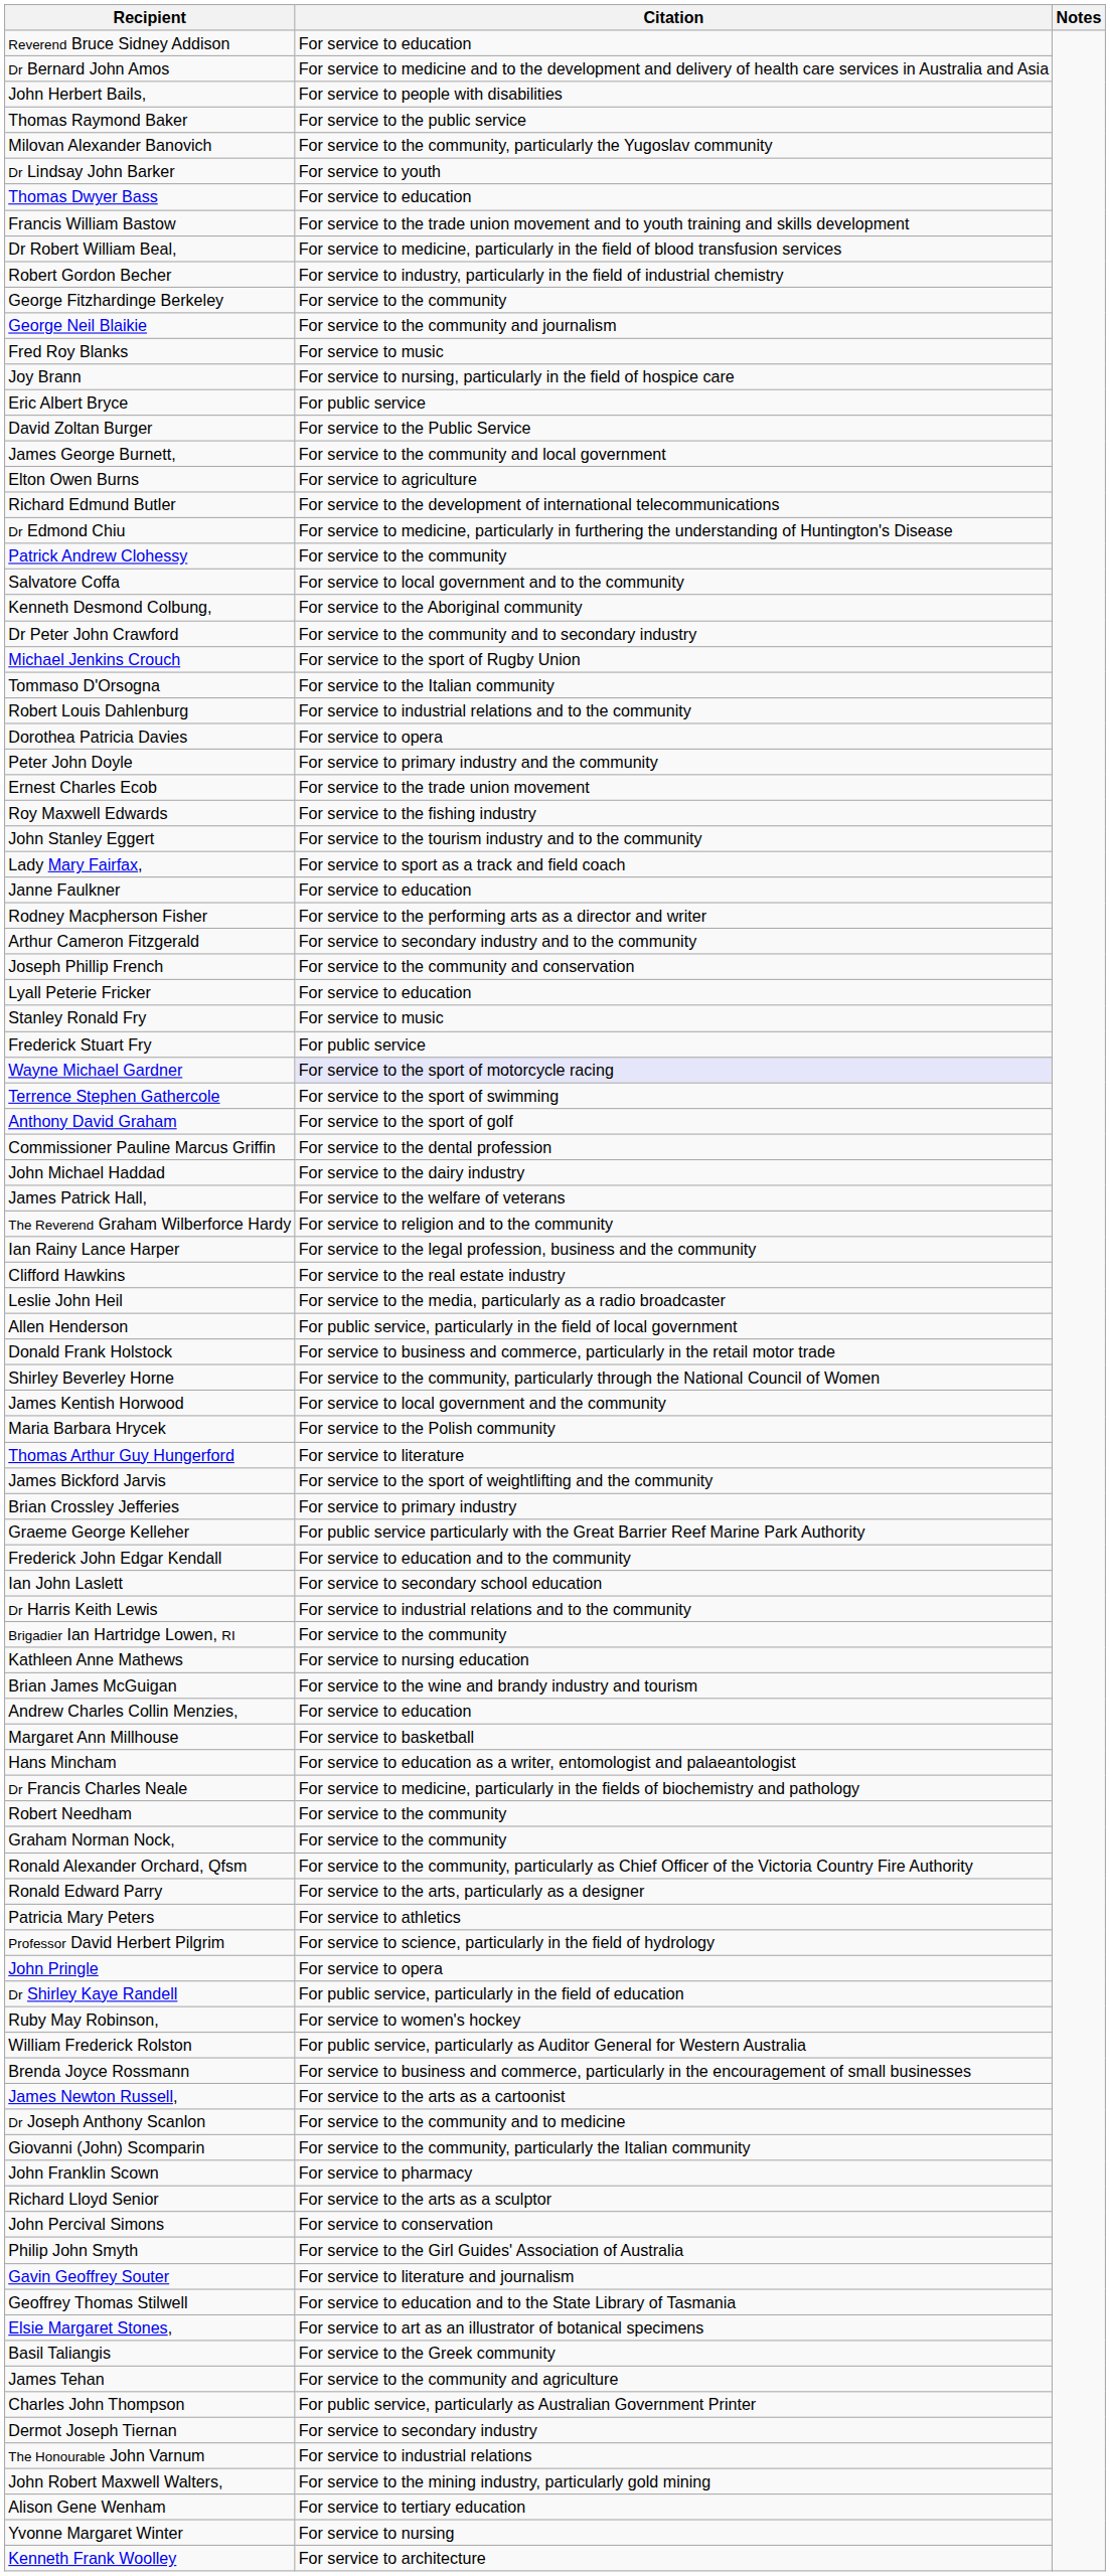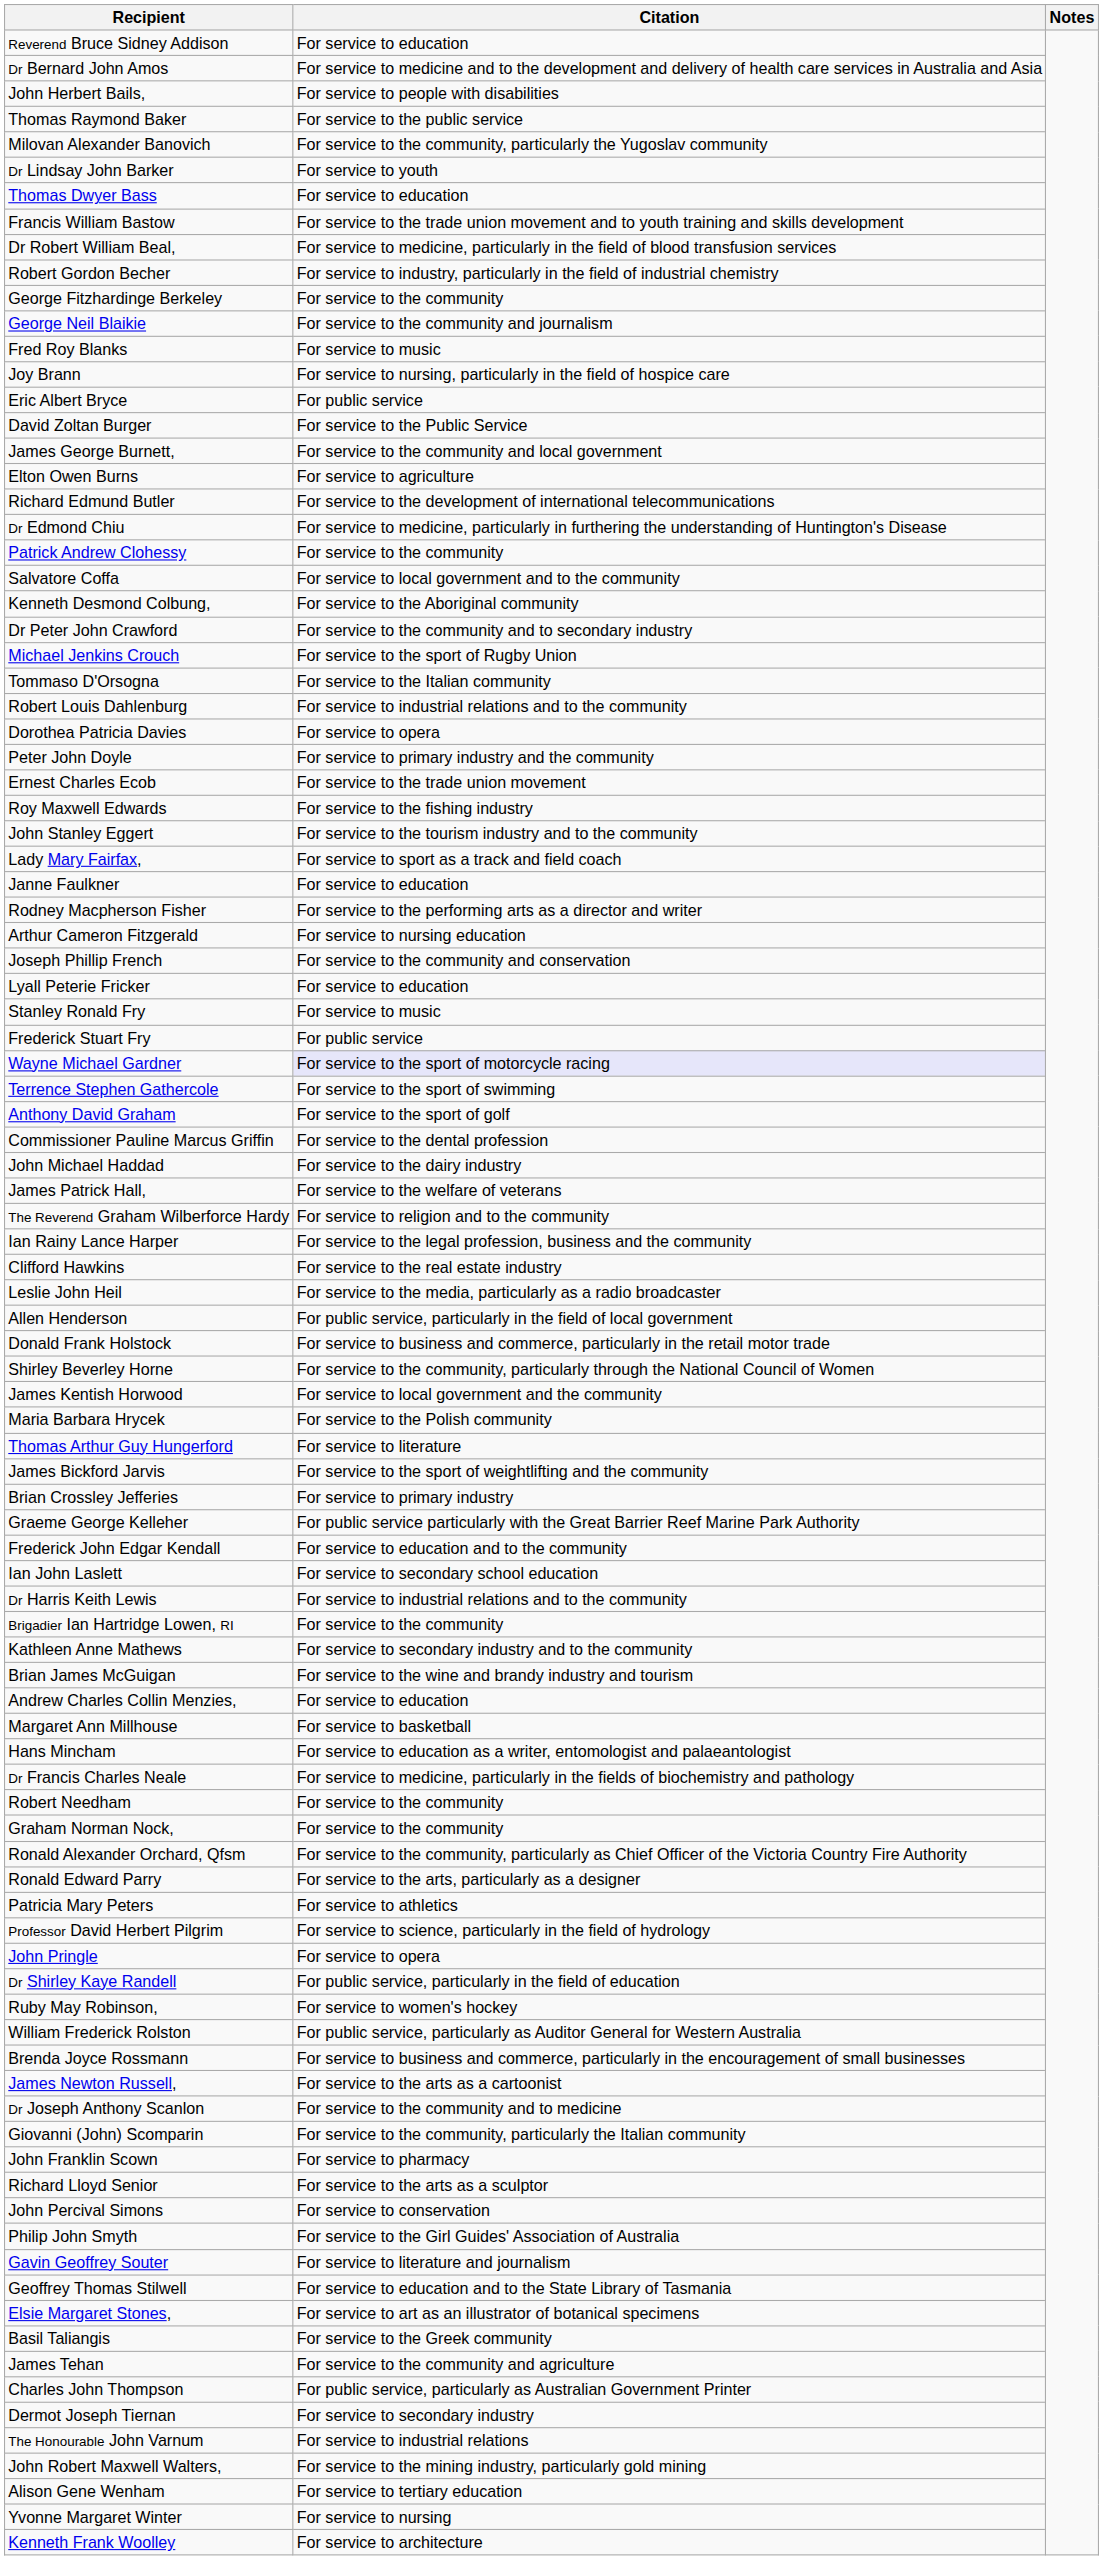Arthur Cameron Fitzgerald | Citation: For service to secondary industry and to the community -> For service to nursing education
Kathleen Anne Mathews | Citation: For service to nursing education -> For service to secondary industry and to the community
